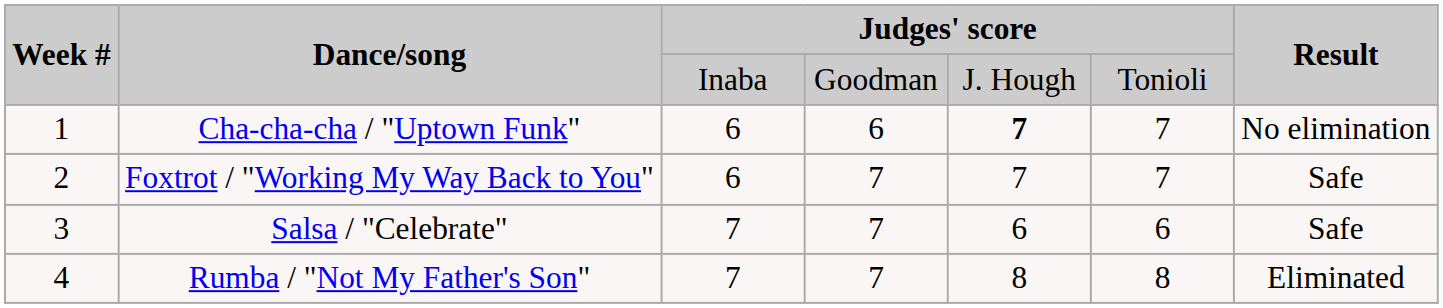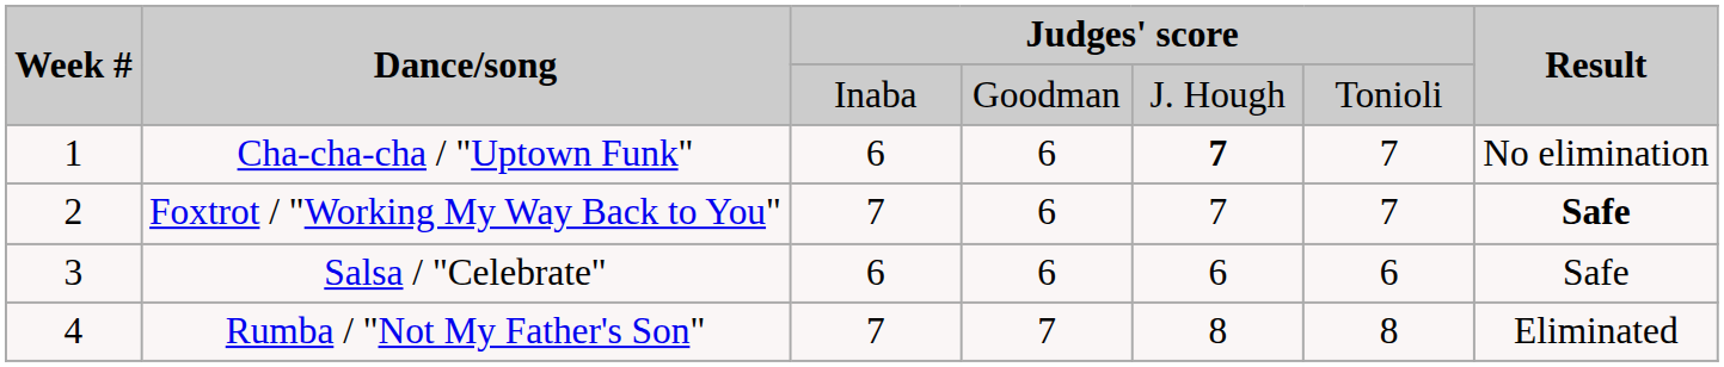Foxtrot / "Working My Way Back to You" | column 3: 6 -> 7
Foxtrot / "Working My Way Back to You" | column 4: 7 -> 6
Foxtrot / "Working My Way Back to You" | Result: normal -> bold
Salsa / "Celebrate" | column 3: 7 -> 6
Salsa / "Celebrate" | column 4: 7 -> 6
